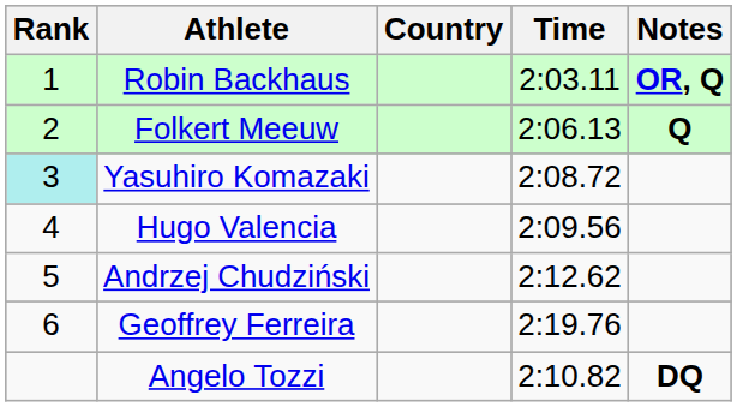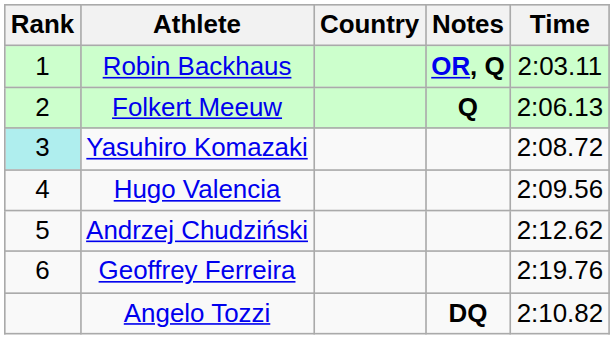columns swapped: Time <-> Notes
